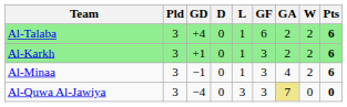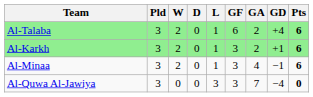columns swapped: W <-> GD
Al-Quwa Al-Jawiya | GA: khaki background -> no background
